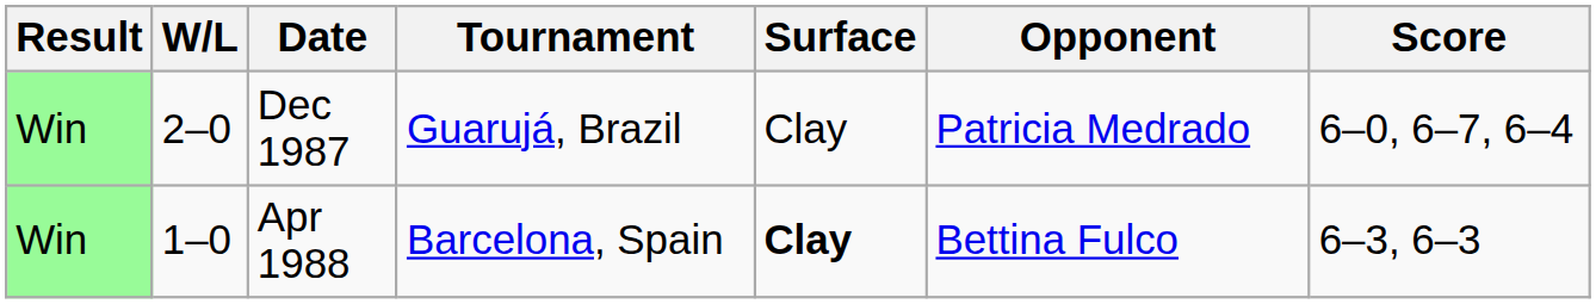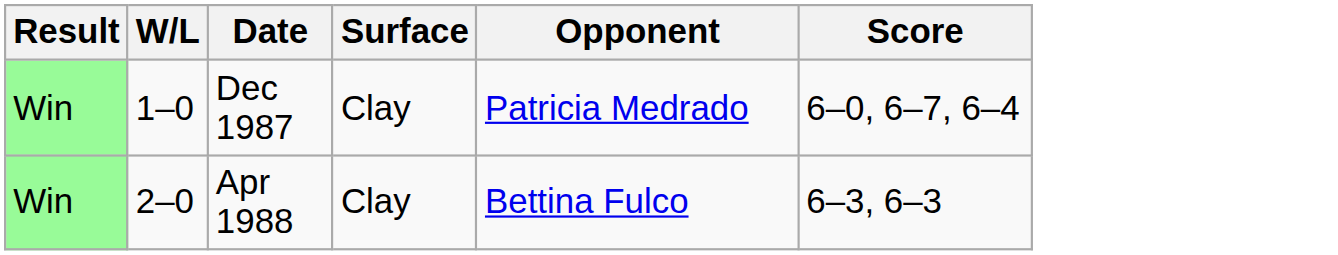- column: Tournament | Guarujá, Brazil | Barcelona, Spain
Dec 1987 | W/L: 2–0 -> 1–0
Apr 1988 | W/L: 1–0 -> 2–0
Apr 1988 | Surface: bold -> normal
